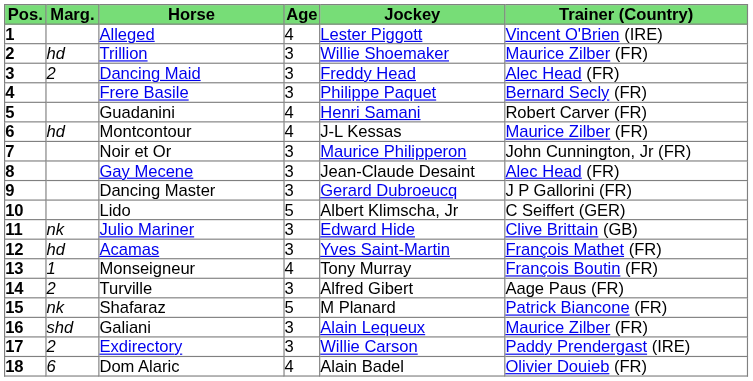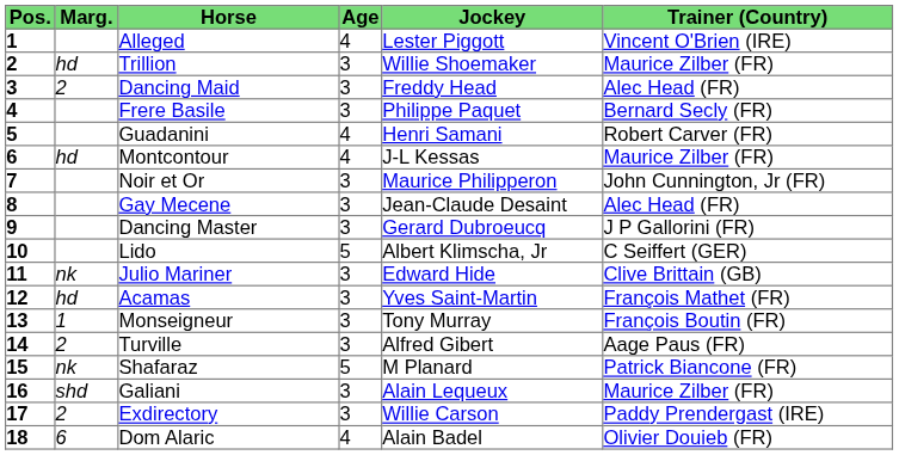Monseigneur | Age: 4 -> 3
